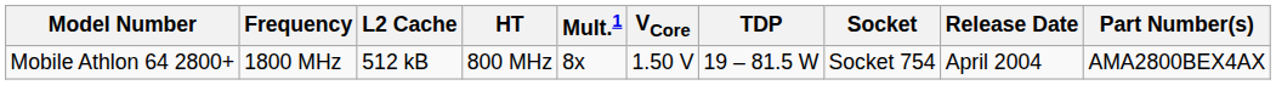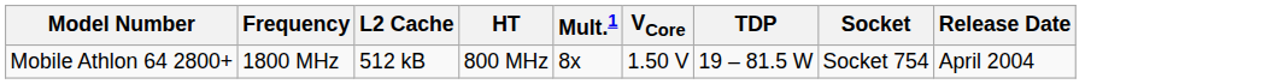- column: Part Number(s) | AMA2800BEX4AX
